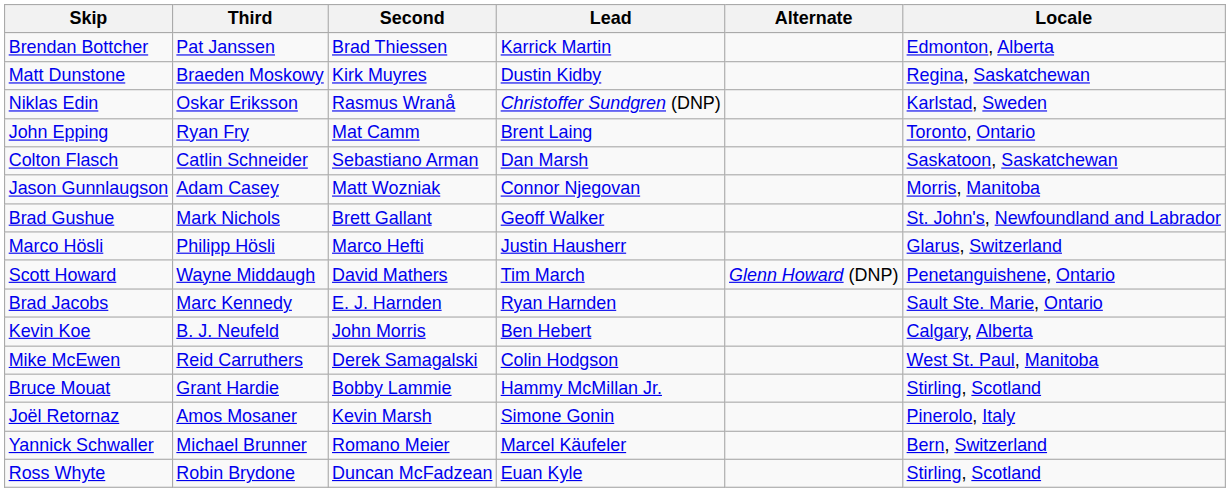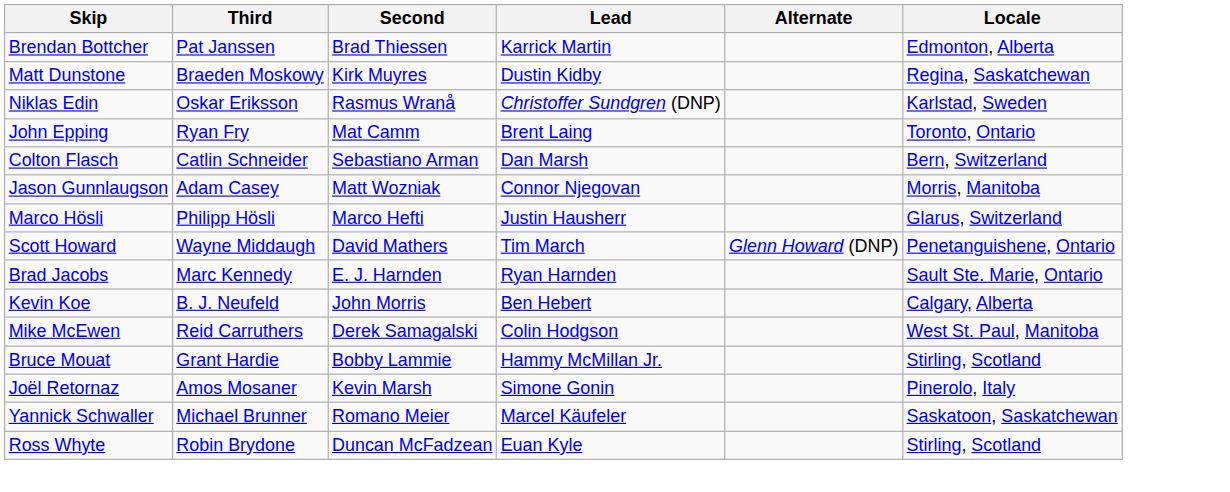Colton Flasch | Locale: Saskatoon, Saskatchewan -> Bern, Switzerland
- row: Brad Gushue | Mark Nichols | Brett Gallant | Geoff Walker | St. John's, Newfoundland and Labrador
Yannick Schwaller | Locale: Bern, Switzerland -> Saskatoon, Saskatchewan
